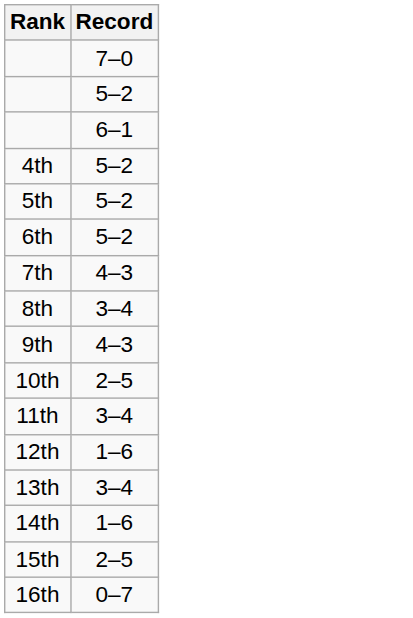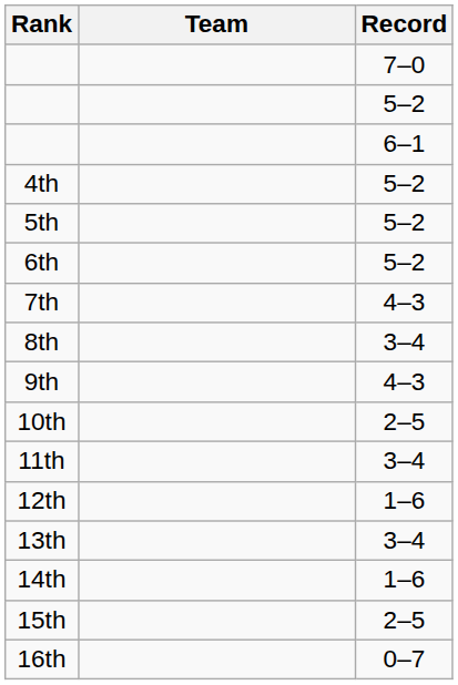+ column: Team
